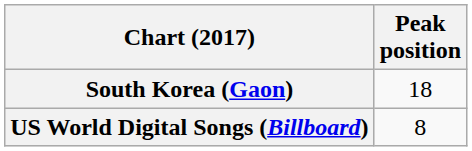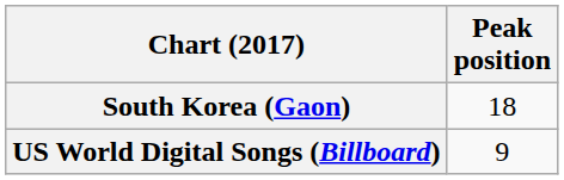US World Digital Songs (Billboard) | Peak position: 8 -> 9
